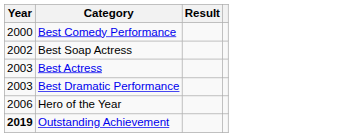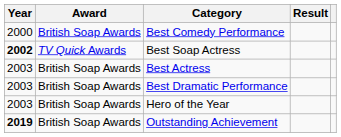+ column: Award | British Soap Awards | TV Quick Awards | British Soap Awards | British Soap Awards | British Soap Awards | British Soap Awards
Best Soap Actress | Year: normal -> bold
Hero of the Year | Year: 2006 -> 2003
